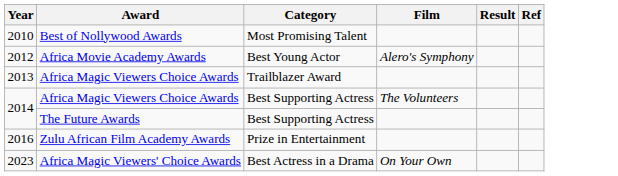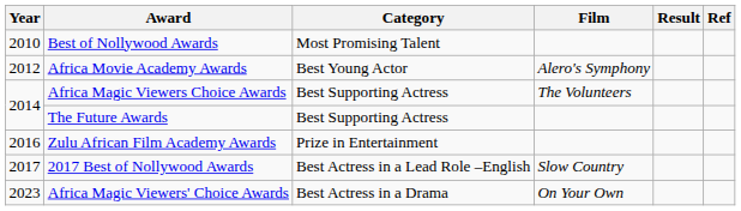- row: 2013 | Africa Magic Viewers Choice Awards | Trailblazer Award
+ row: 2017 | 2017 Best of Nollywood Awards | Best Actress in a Lead Role –English | Slow Country
